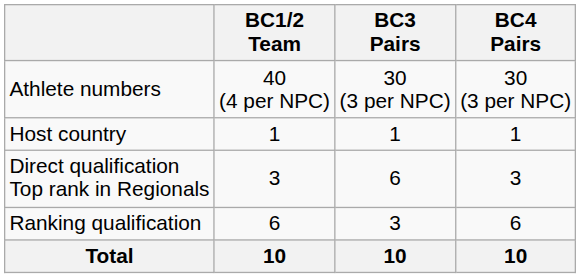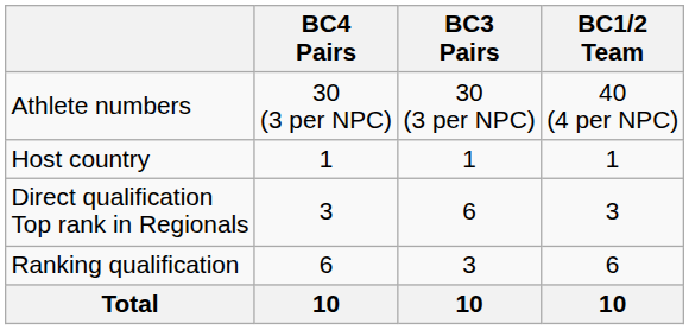columns swapped: BC1/2 Team <-> BC4 Pairs
